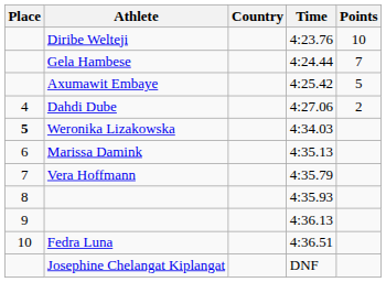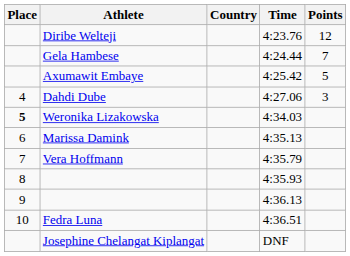Diribe Welteji | Points: 10 -> 12
Dahdi Dube | Points: 2 -> 3
